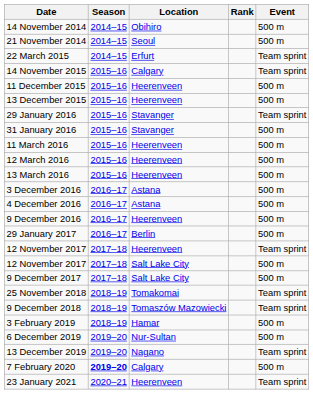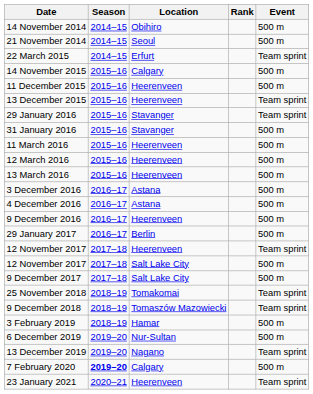14 November 2015 | Event: Team sprint -> 500 m
13 December 2015 | Event: 500 m -> Team sprint
